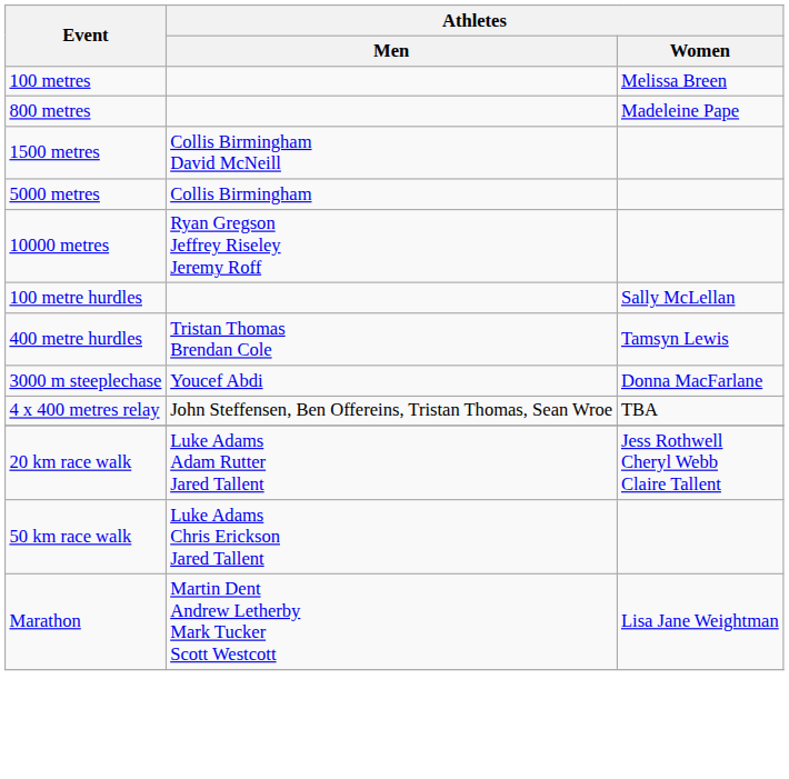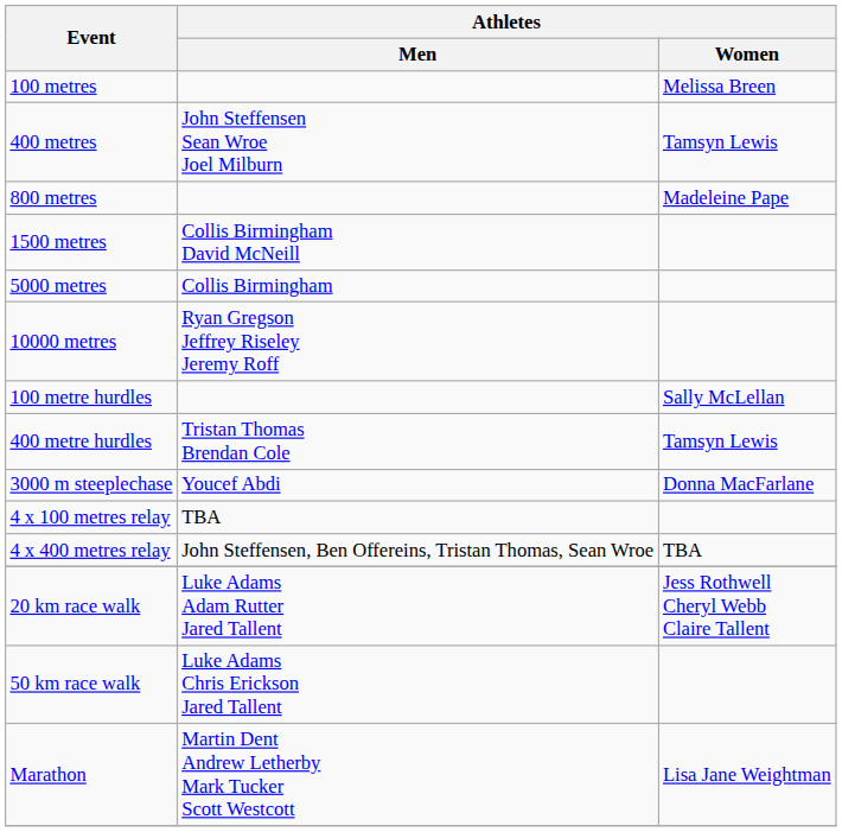+ row: 400 metres | John Steffensen Sean Wroe Joel Milburn | Tamsyn Lewis
+ row: 4 x 100 metres relay | TBA
